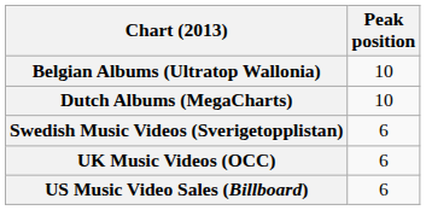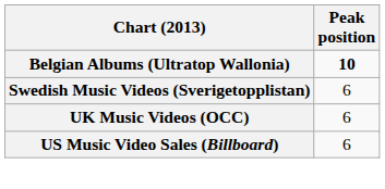Belgian Albums (Ultratop Wallonia) | Peak position: normal -> bold
- row: Dutch Albums (MegaCharts) | 10
